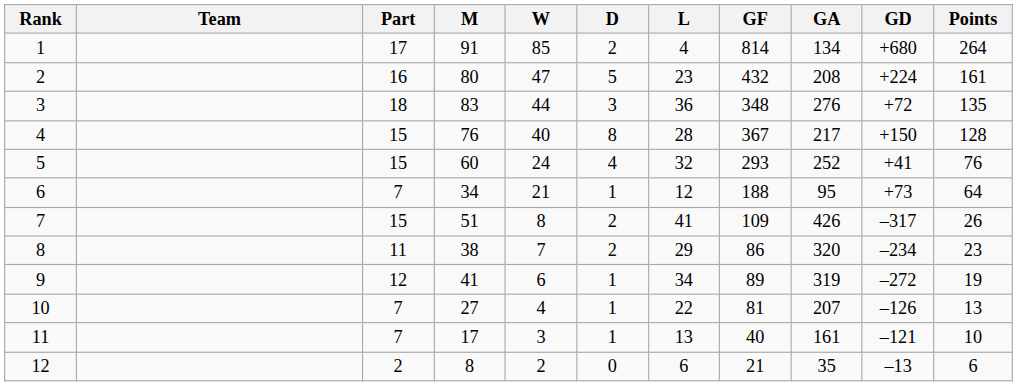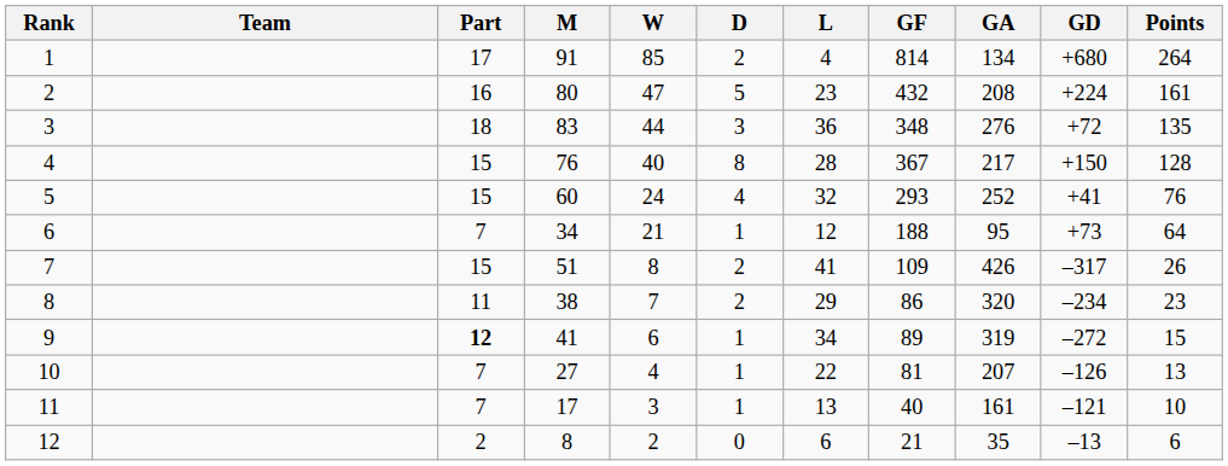9 | Part: normal -> bold
9 | Points: 19 -> 15
